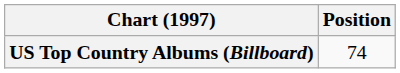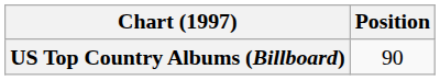US Top Country Albums (Billboard) | Position: 74 -> 90
